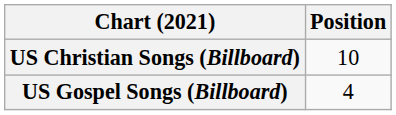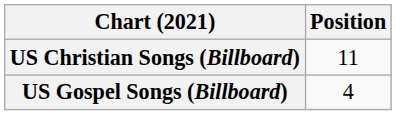US Christian Songs (Billboard) | Position: 10 -> 11
